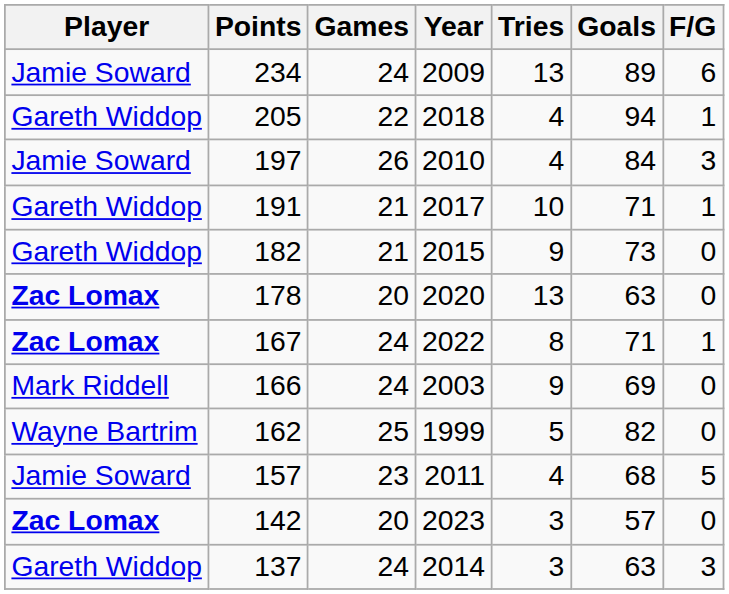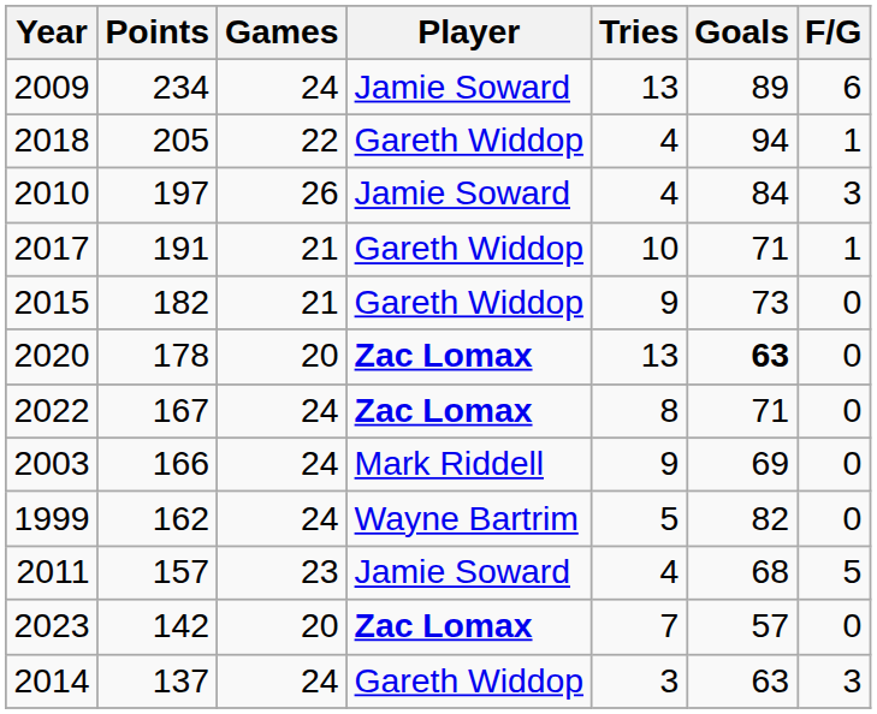columns swapped: Player <-> Year
178 | Goals: normal -> bold
167 | F/G: 1 -> 0
162 | Games: 25 -> 24
142 | Tries: 3 -> 7
